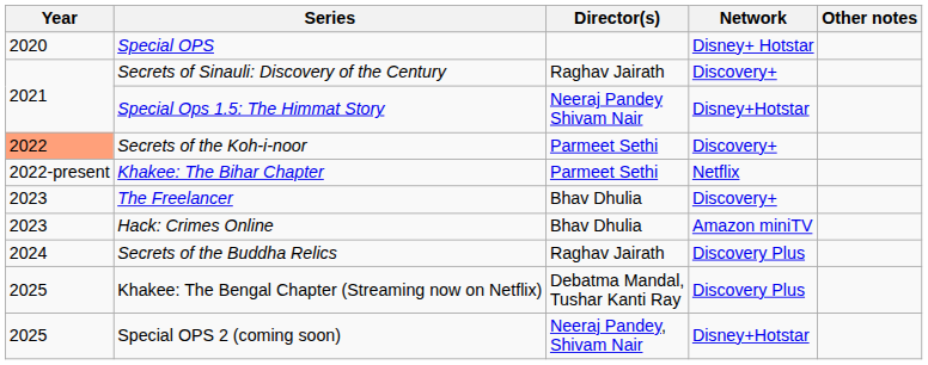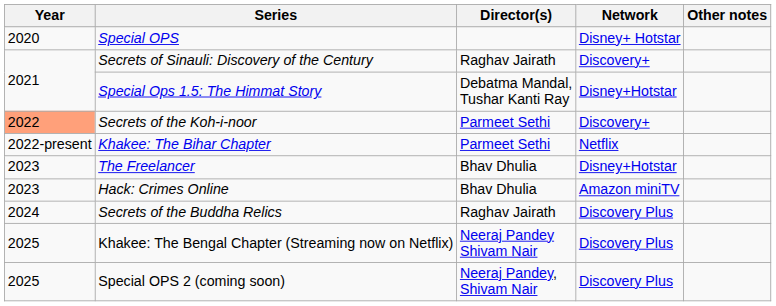Special Ops 1.5: The Himmat Story | Director(s): Neeraj Pandey Shivam Nair -> Debatma Mandal, Tushar Kanti Ray
The Freelancer | Network: Discovery+ -> Disney+Hotstar
Khakee: The Bengal Chapter (Streaming now on Netflix) | Director(s): Debatma Mandal, Tushar Kanti Ray -> Neeraj Pandey Shivam Nair
Special OPS 2 (coming soon) | Network: Disney+Hotstar -> Discovery Plus
